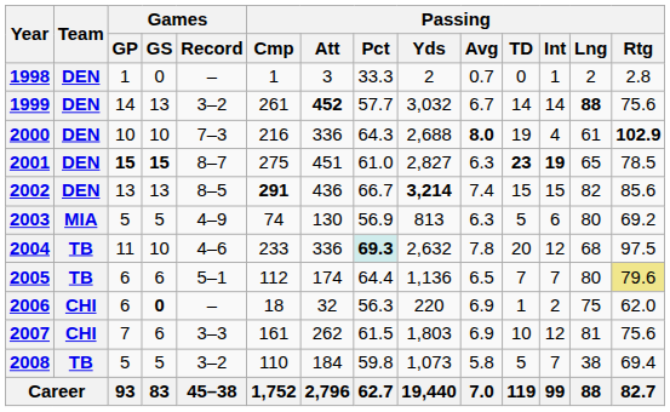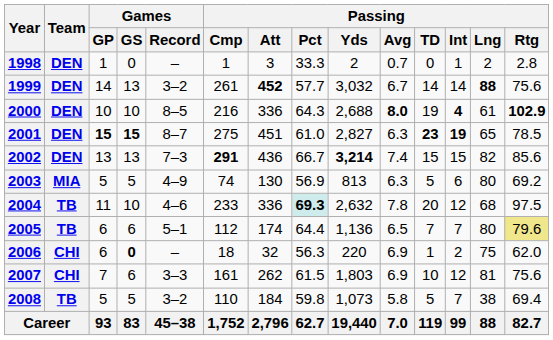2000 | Games / Record: 7–3 -> 8–5
2000 | Passing / Int: normal -> bold
2002 | Games / Record: 8–5 -> 7–3
